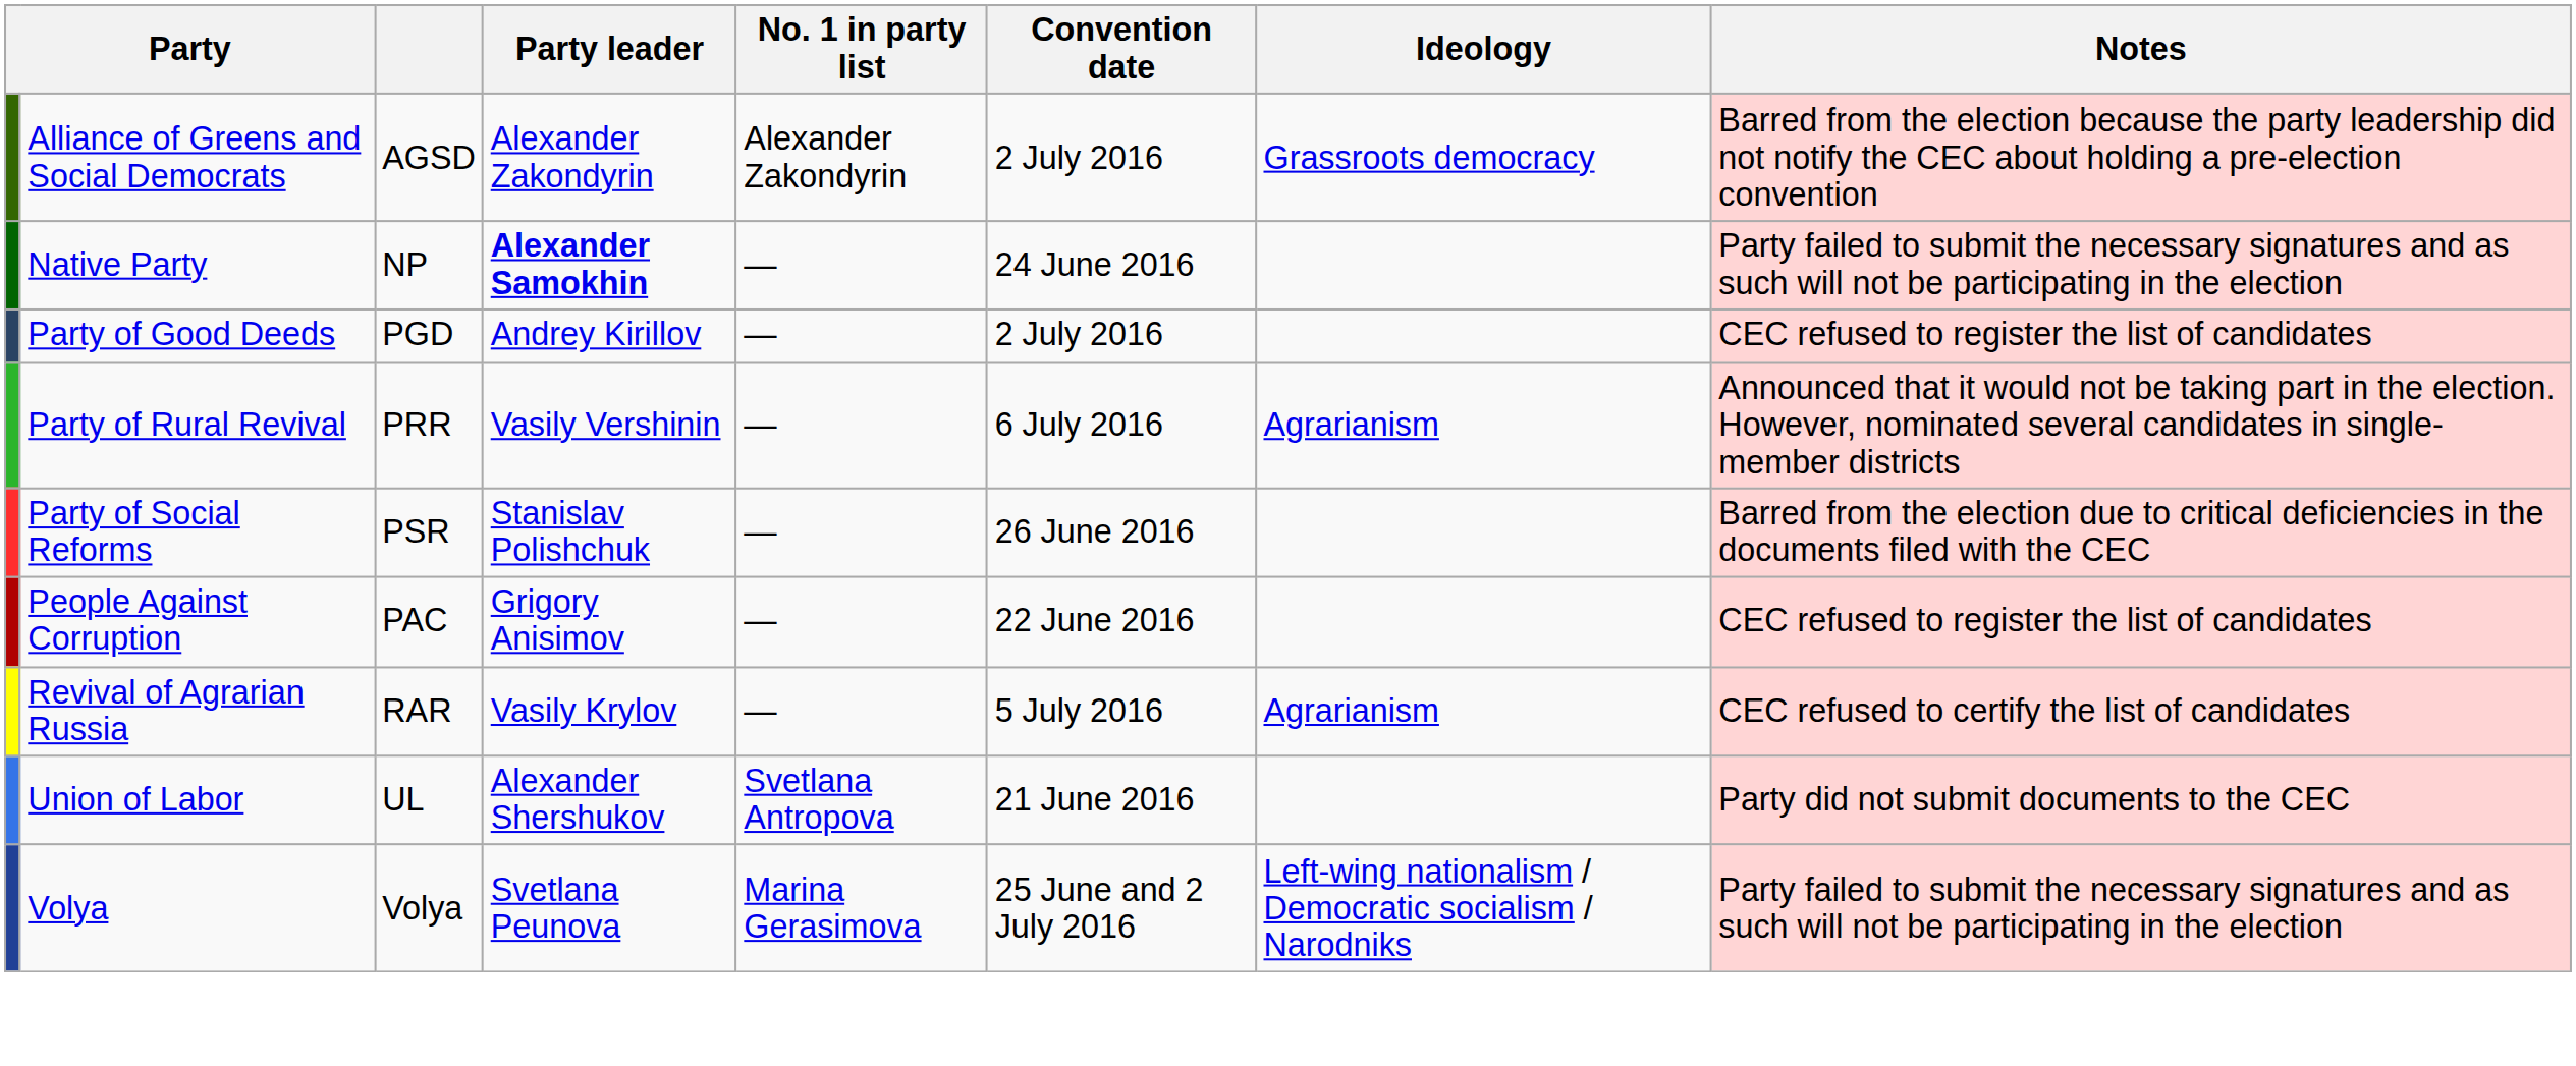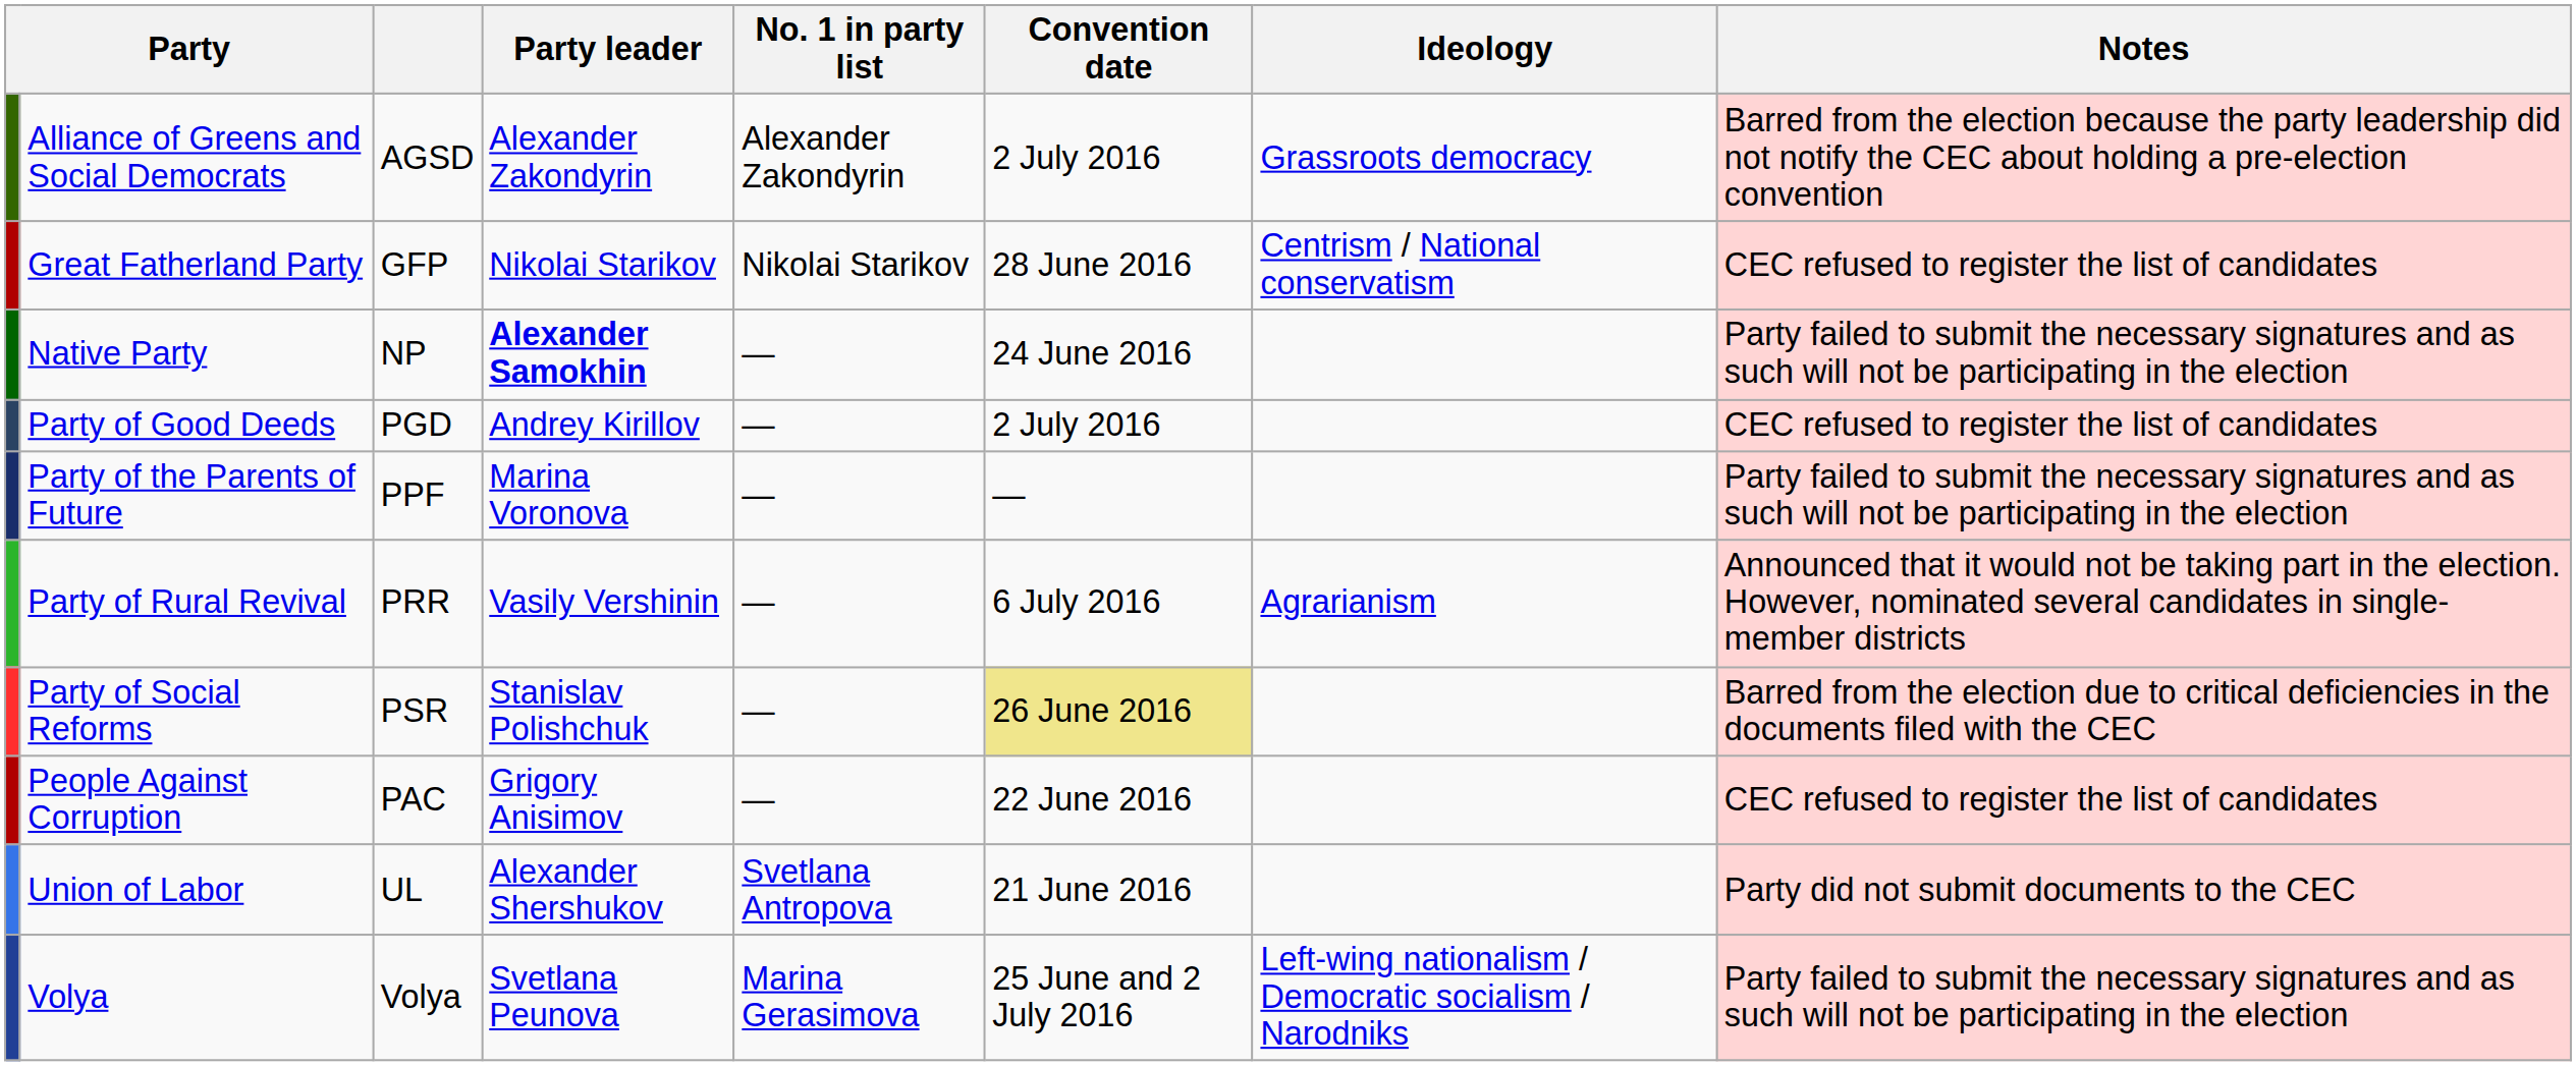+ row: Great Fatherland Party | GFP | Nikolai Starikov | Nikolai Starikov | 28 June 2016 | Centrism / National conservatism | CEC refused to register the list of candidates
+ row: Party of the Parents of Future | PPF | Marina Voronova | — | — | Party failed to submit the necessary signatures and as such will not be participating in the election
Party of Social Reforms | Convention date: no background -> khaki background
- row: Revival of Agrarian Russia | RAR | Vasily Krylov | — | 5 July 2016 | Agrarianism | CEC refused to certify the list of candidates
